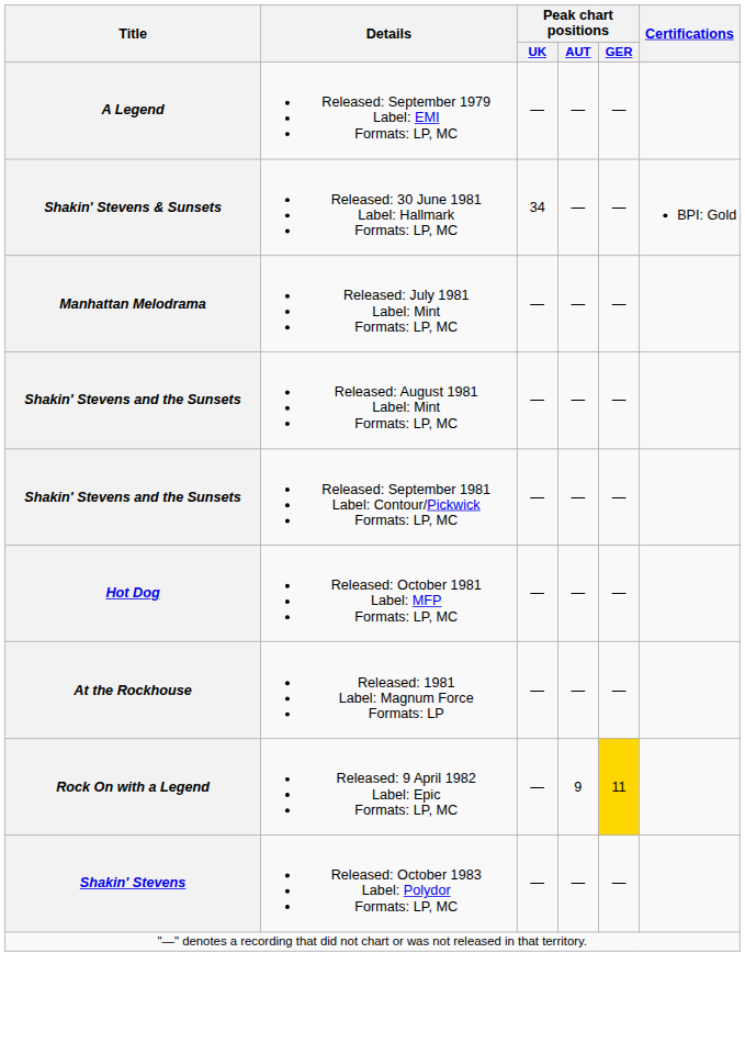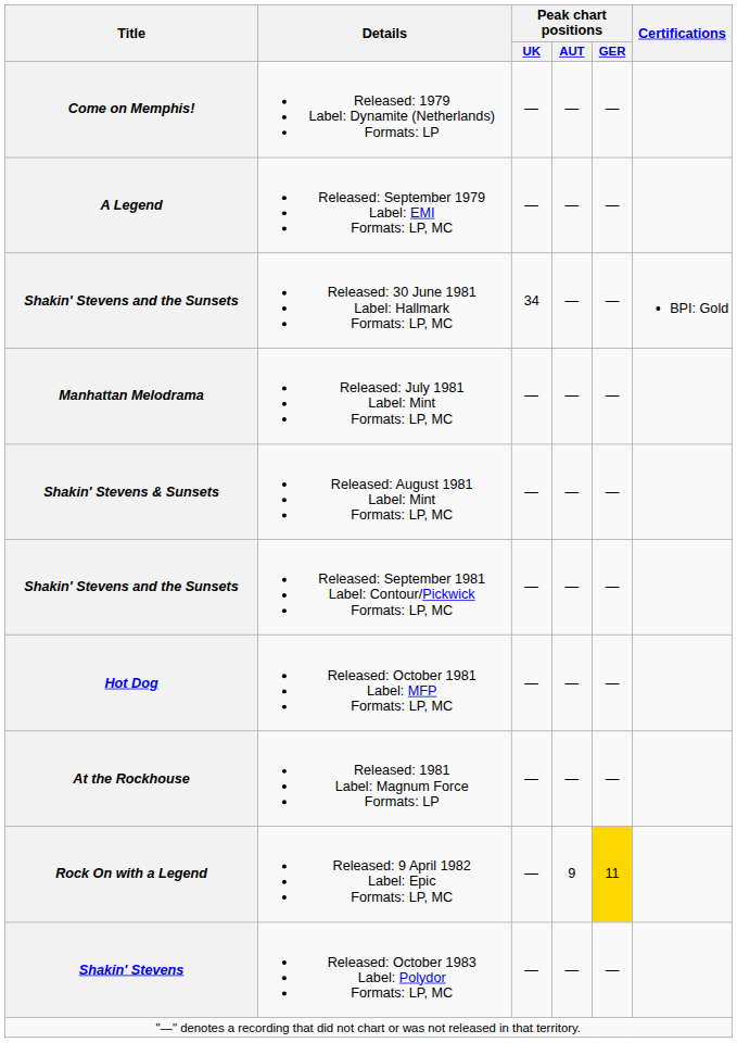+ row: Come on Memphis! | Released: 1979 Label: Dynamite (Netherlands) Formats: LP | — | — | —
Released: 30 June 1981 Label: Hallmark Formats: LP, MC | Title: Shakin' Stevens & Sunsets -> Shakin' Stevens and the Sunsets
Released: August 1981 Label: Mint Formats: LP, MC | Title: Shakin' Stevens and the Sunsets -> Shakin' Stevens & Sunsets
